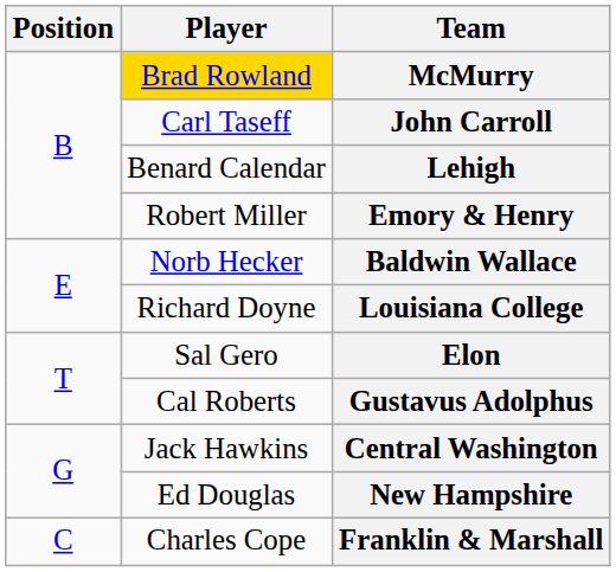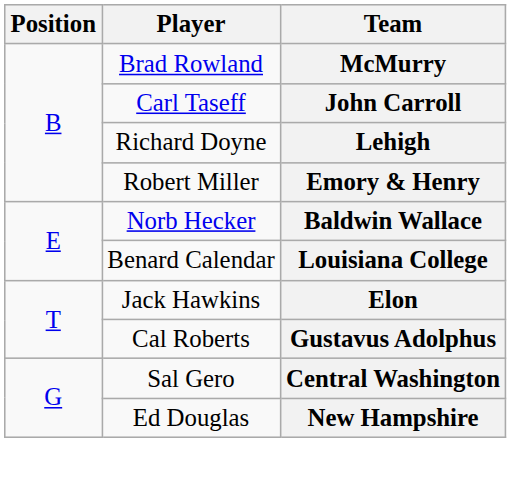McMurry | Player: gold background -> no background
Lehigh | Player: Benard Calendar -> Richard Doyne
Louisiana College | Player: Richard Doyne -> Benard Calendar
Elon | Player: Sal Gero -> Jack Hawkins
Central Washington | Player: Jack Hawkins -> Sal Gero
- row: C | Charles Cope | Franklin & Marshall
